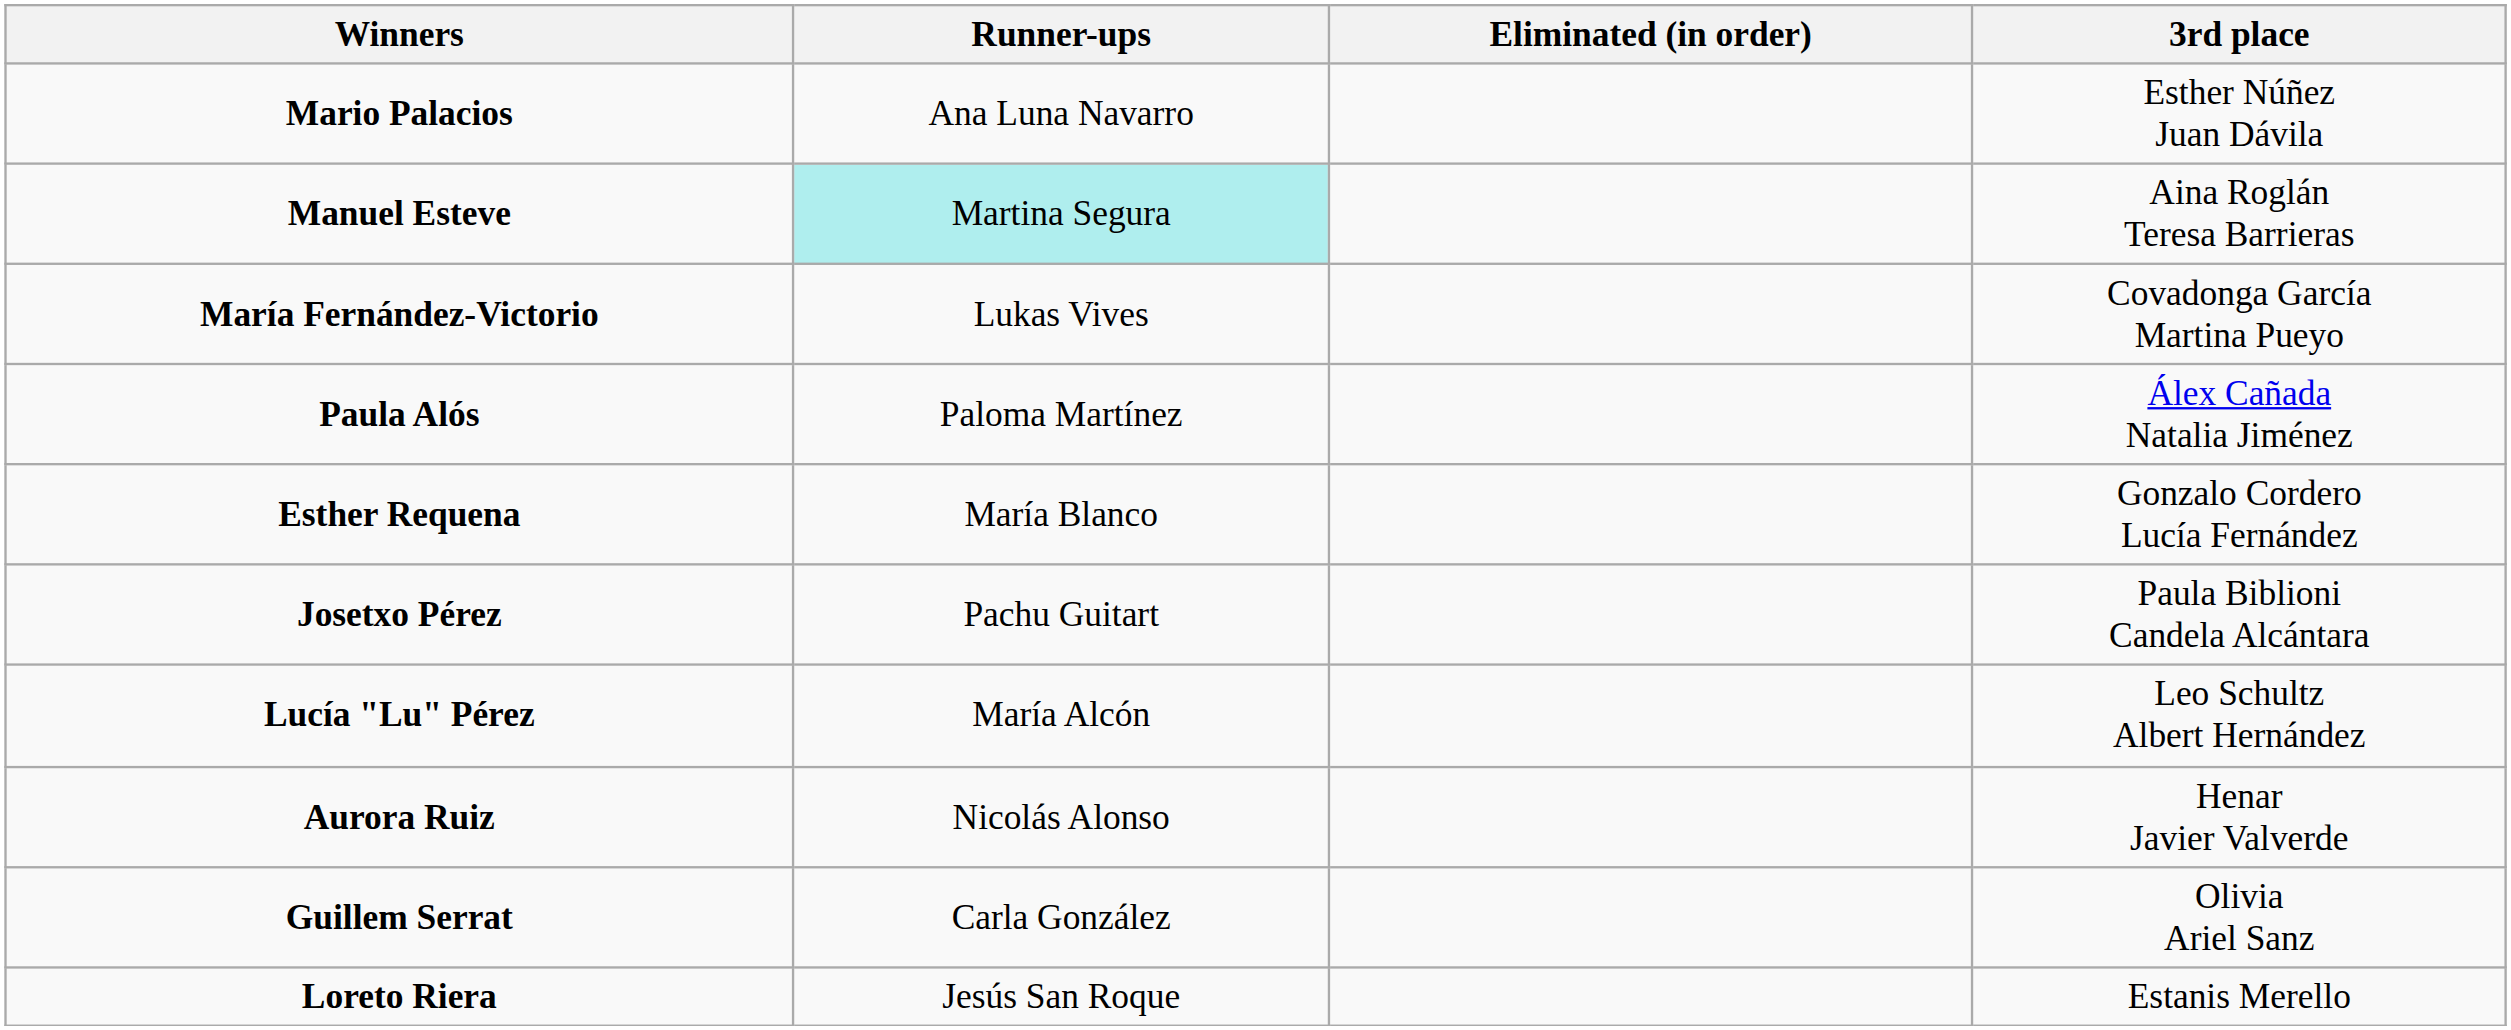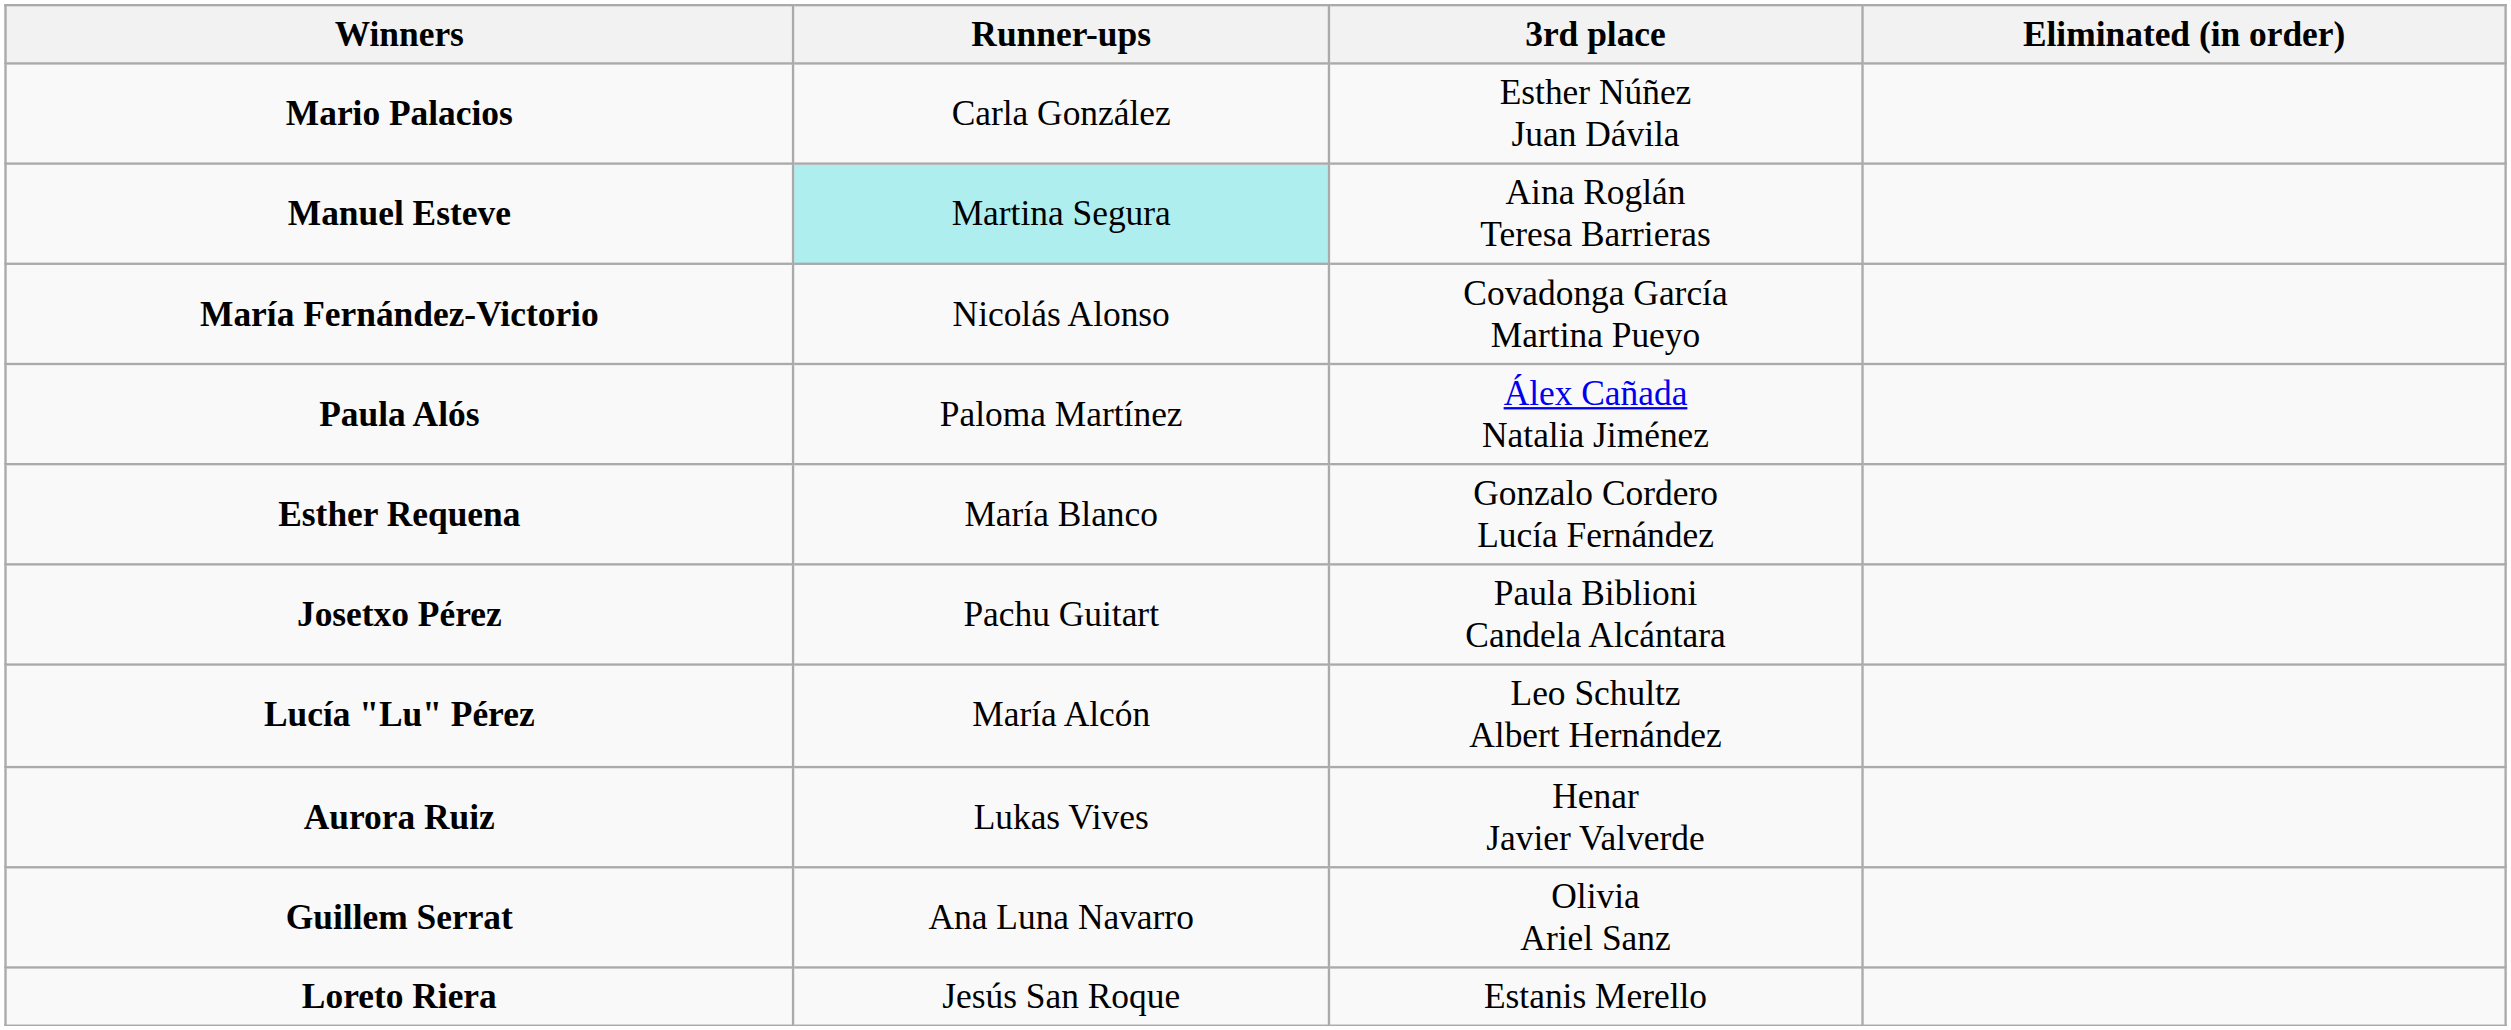columns swapped: 3rd place <-> Eliminated (in order)
Mario Palacios | Runner-ups: Ana Luna Navarro -> Carla González
María Fernández-Victorio | Runner-ups: Lukas Vives -> Nicolás Alonso
Aurora Ruiz | Runner-ups: Nicolás Alonso -> Lukas Vives
Guillem Serrat | Runner-ups: Carla González -> Ana Luna Navarro
